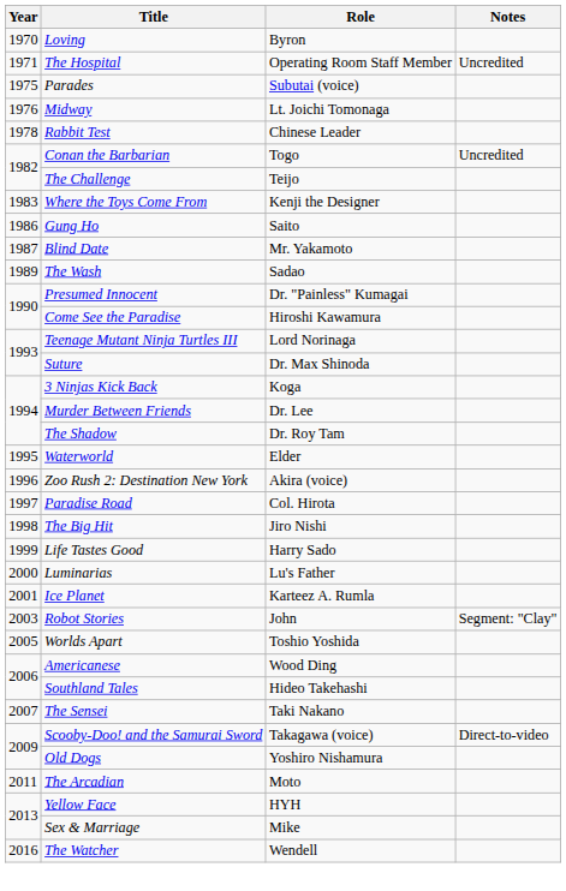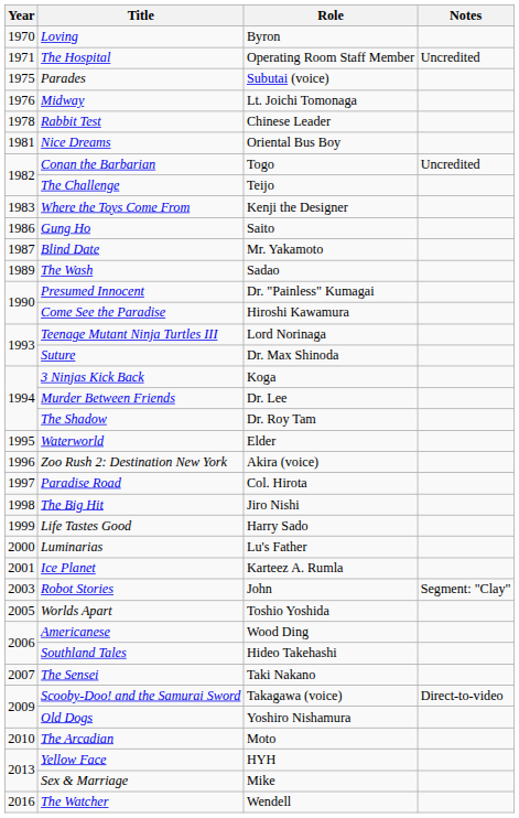+ row: 1981 | Nice Dreams | Oriental Bus Boy
The Arcadian | Year: 2011 -> 2010
